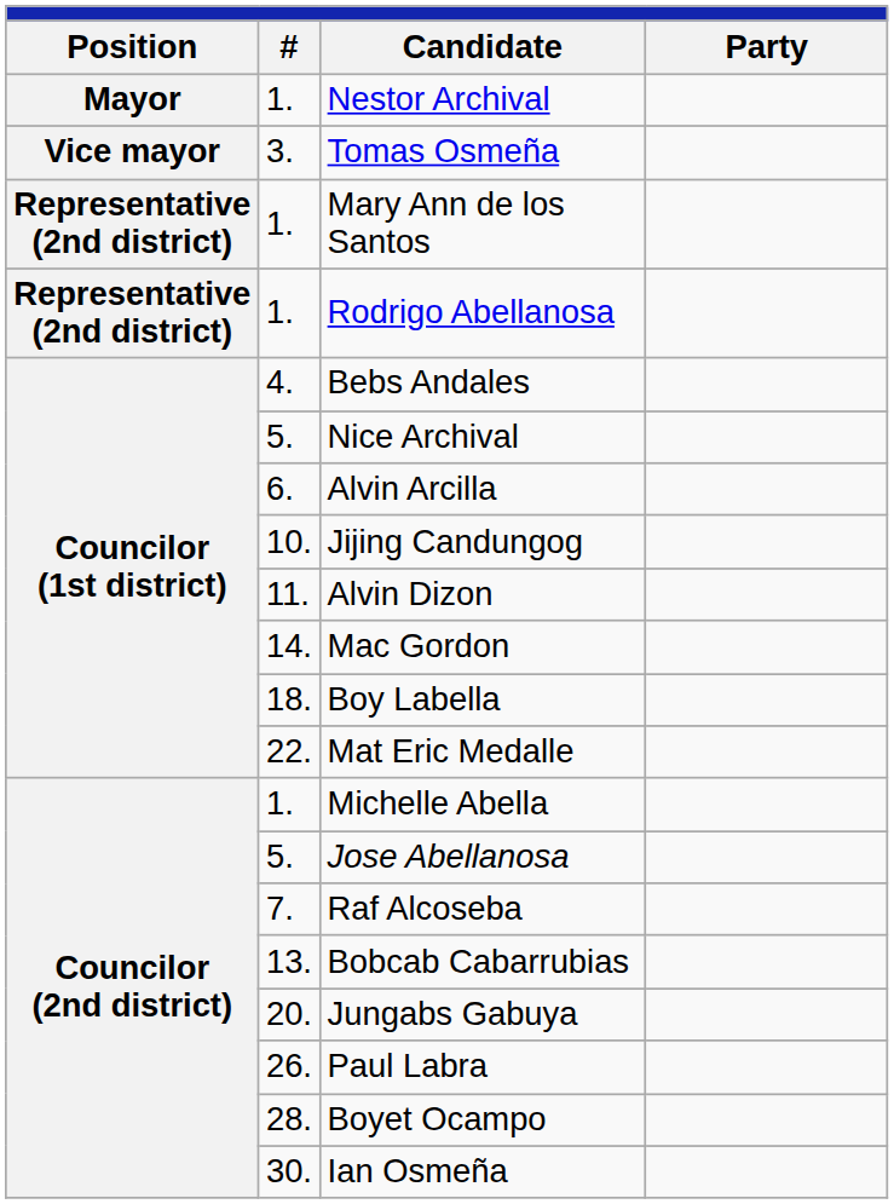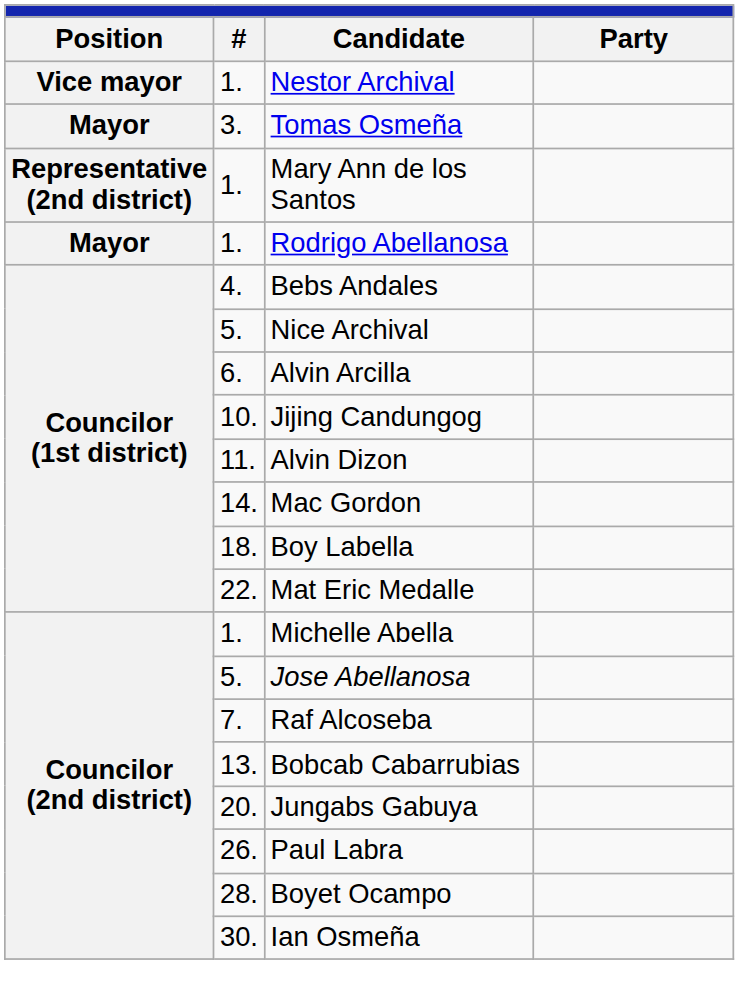Nestor Archival | column 1: Mayor -> Vice mayor
Tomas Osmeña | column 1: Vice mayor -> Mayor
Rodrigo Abellanosa | column 1: Representative (2nd district) -> Mayor
